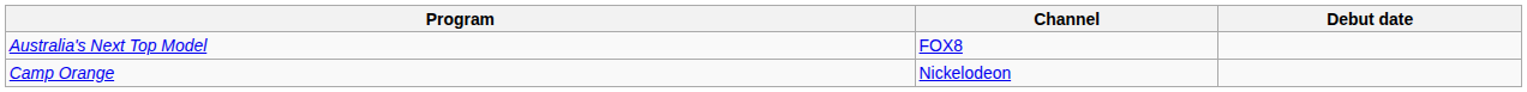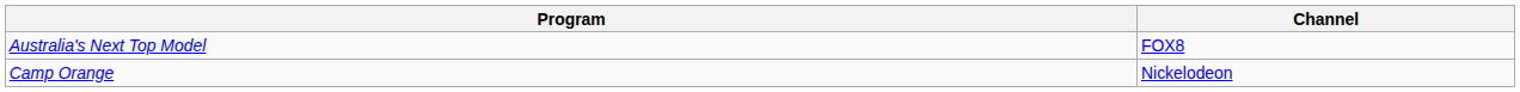- column: Debut date
